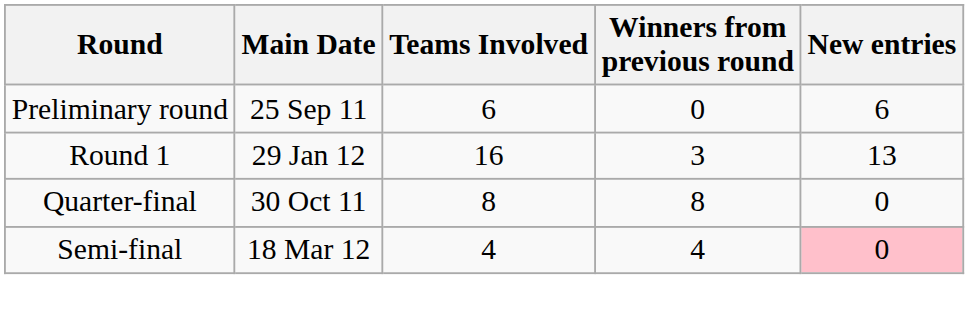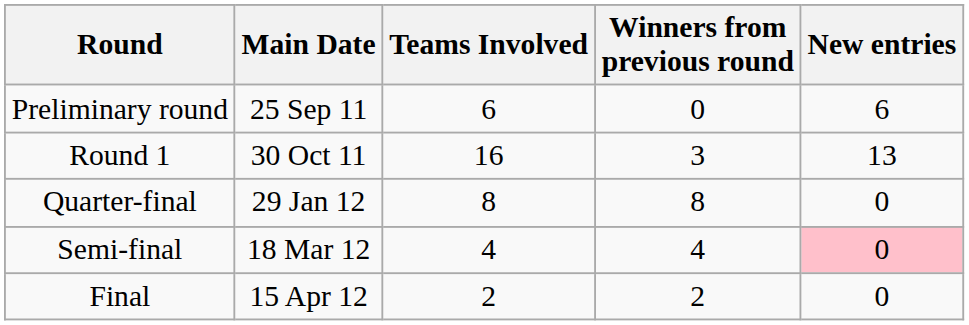Round 1 | Main Date: 29 Jan 12 -> 30 Oct 11
Quarter-final | Main Date: 30 Oct 11 -> 29 Jan 12
+ row: Final | 15 Apr 12 | 2 | 2 | 0
